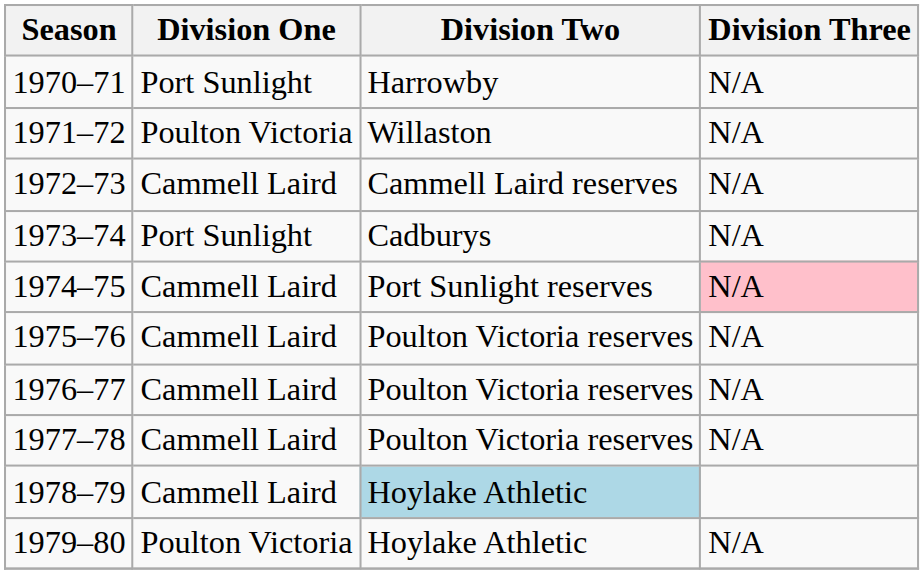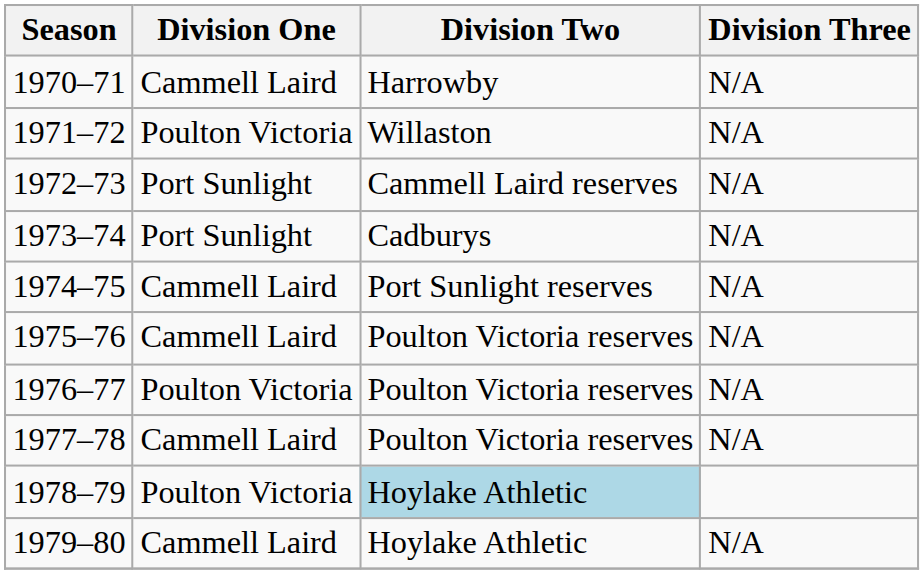1970–71 | Division One: Port Sunlight -> Cammell Laird
1972–73 | Division One: Cammell Laird -> Port Sunlight
1974–75 | Division Three: pink background -> no background
1976–77 | Division One: Cammell Laird -> Poulton Victoria
1978–79 | Division One: Cammell Laird -> Poulton Victoria
1979–80 | Division One: Poulton Victoria -> Cammell Laird
